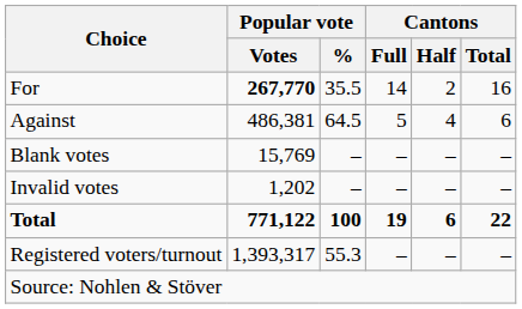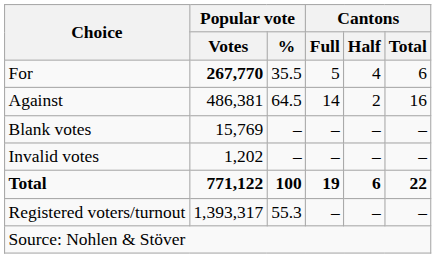For | Cantons / Full: 14 -> 5
For | Cantons / Half: 2 -> 4
For | Cantons / Total: 16 -> 6
Against | Cantons / Full: 5 -> 14
Against | Cantons / Half: 4 -> 2
Against | Cantons / Total: 6 -> 16
